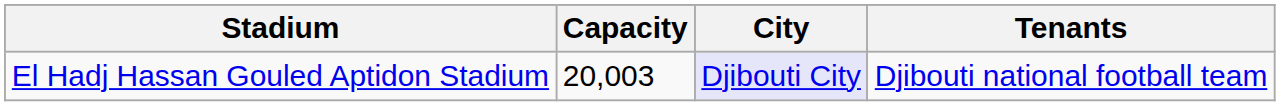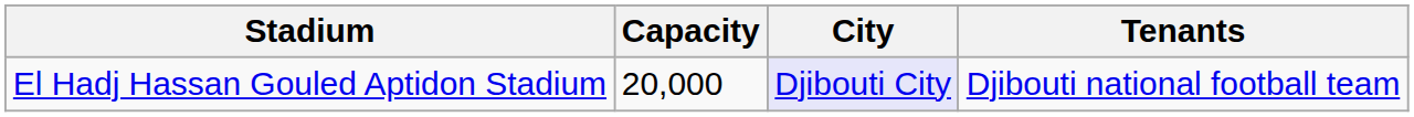El Hadj Hassan Gouled Aptidon Stadium | Capacity: 20,003 -> 20,000
